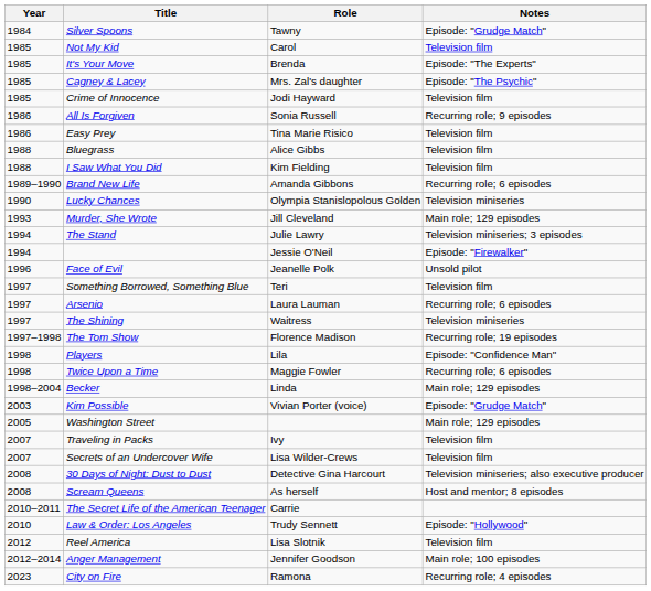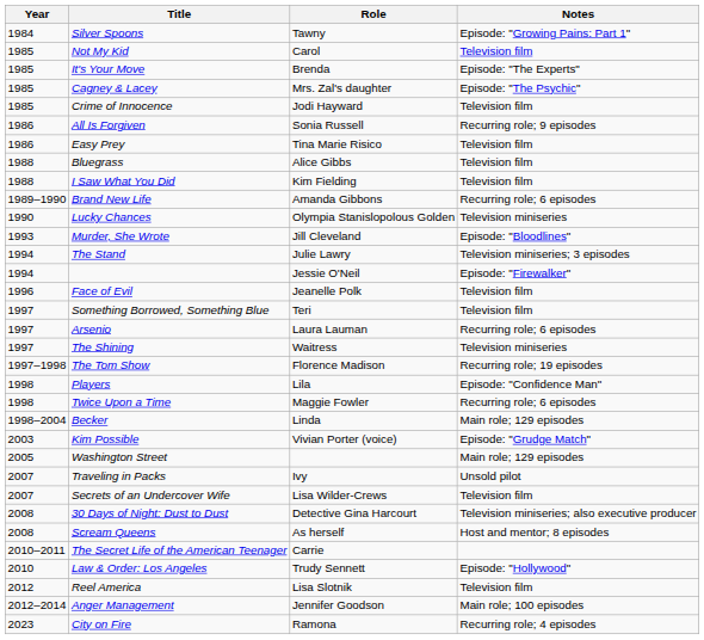Silver Spoons | Notes: Episode: "Grudge Match" -> Episode: "Growing Pains: Part 1"
Murder, She Wrote | Notes: Main role; 129 episodes -> Episode: "Bloodlines"
Face of Evil | Notes: Unsold pilot -> Television film
Traveling in Packs | Notes: Television film -> Unsold pilot
